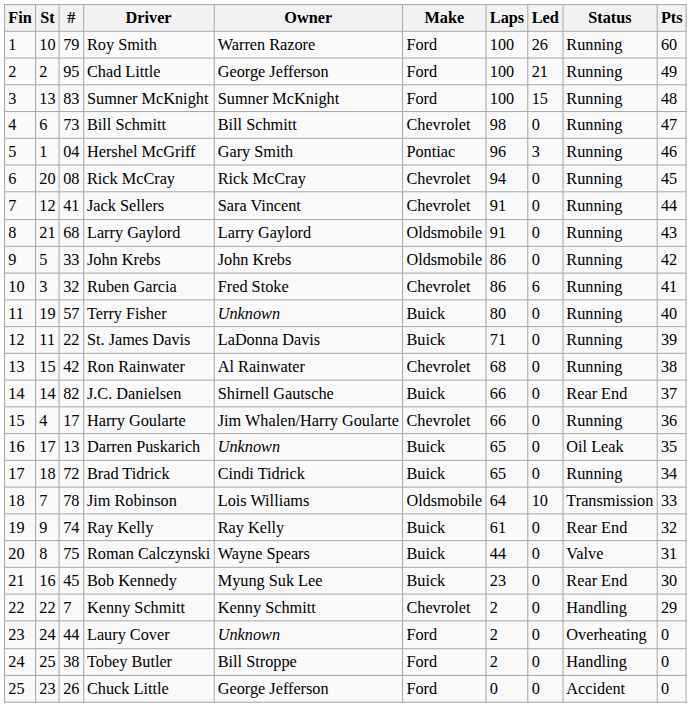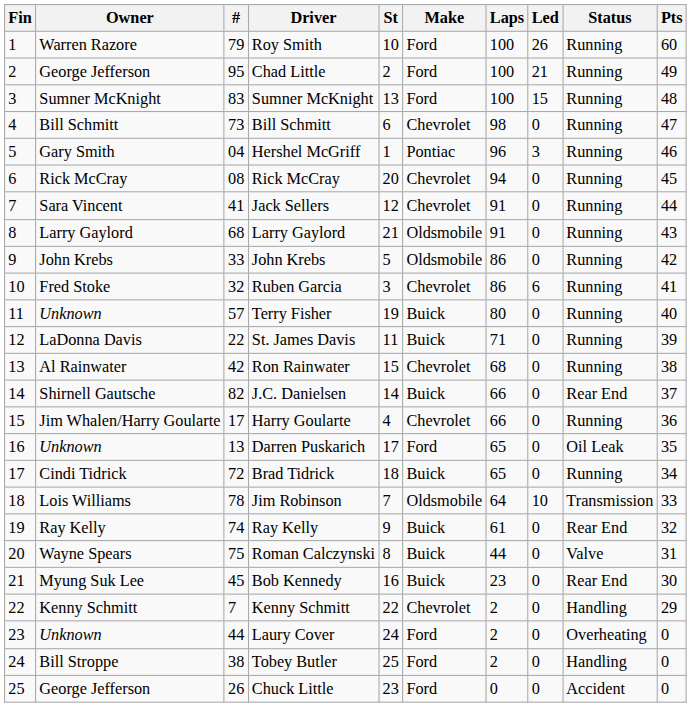columns swapped: St <-> Owner
Darren Puskarich | Make: Buick -> Ford
